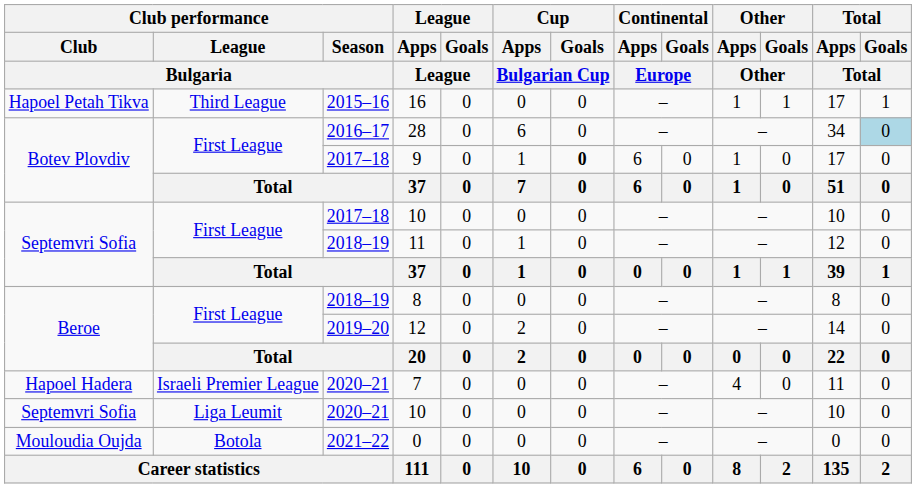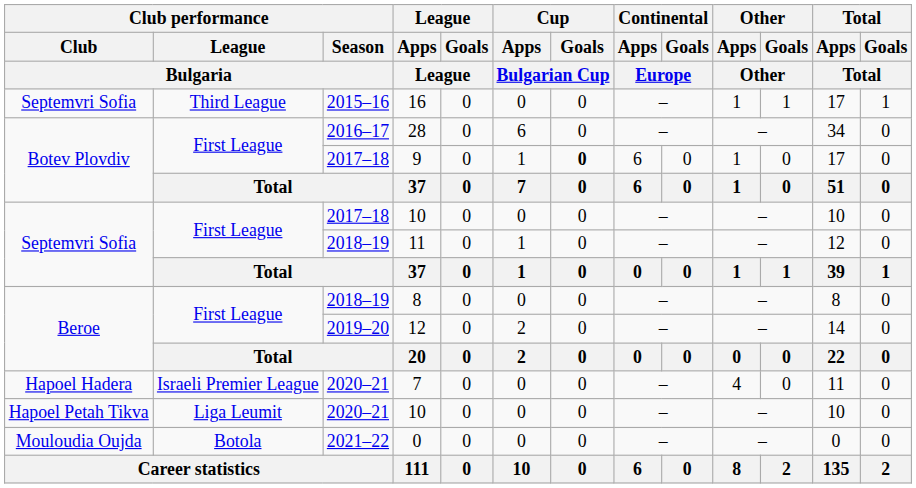16 | Club performance / Club / Bulgaria: Hapoel Petah Tikva -> Septemvri Sofia
28 | Total / Goals / Total: lightblue background -> no background
2020–21 / 10 | Club performance / Club / Bulgaria: Septemvri Sofia -> Hapoel Petah Tikva
